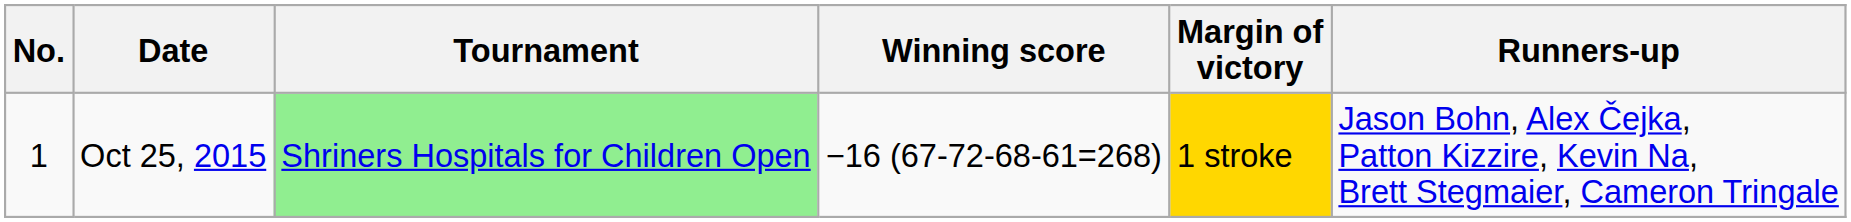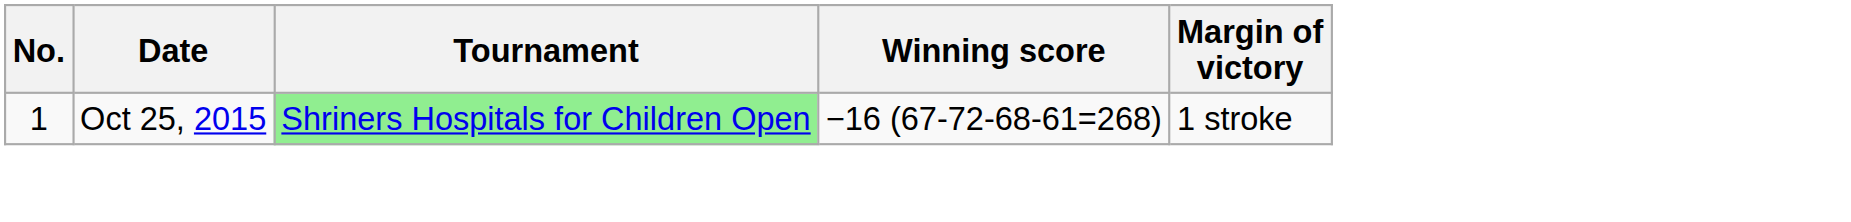- column: Runners-up | Jason Bohn, Alex Čejka, Patton Kizzire, Kevin Na, Brett Stegmaier, Cameron Tringale
Oct 25, 2015 | Margin of victory: gold background -> no background
